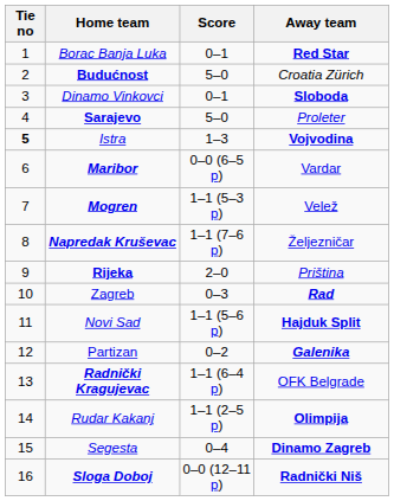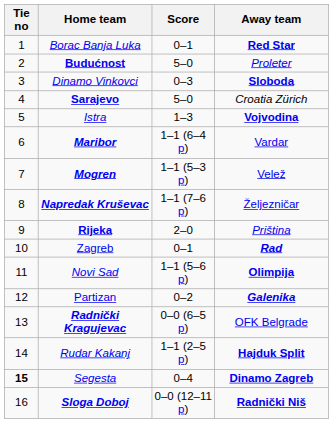Budućnost | Away team: Croatia Zürich -> Proleter
Dinamo Vinkovci | Score: 0–1 -> 0–3
Sarajevo | Away team: Proleter -> Croatia Zürich
Istra | Tie no: bold -> normal
Maribor | Score: 0–0 (6–5 p) -> 1–1 (6–4 p)
Zagreb | Score: 0–3 -> 0–1
Novi Sad | Away team: Hajduk Split -> Olimpija
Radnički Kragujevac | Score: 1–1 (6–4 p) -> 0–0 (6–5 p)
Rudar Kakanj | Away team: Olimpija -> Hajduk Split
Segesta | Tie no: normal -> bold
